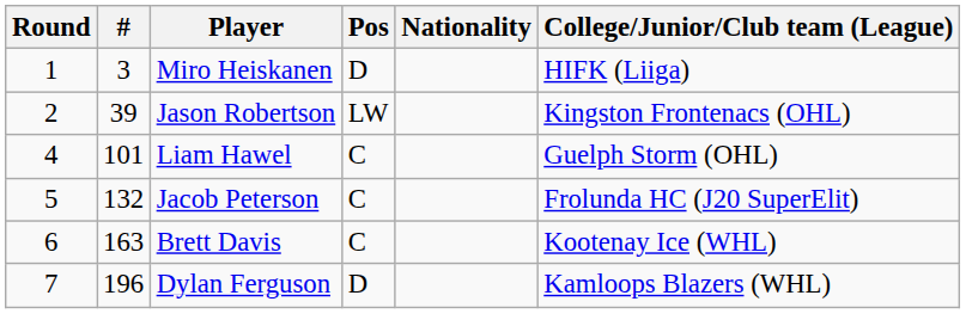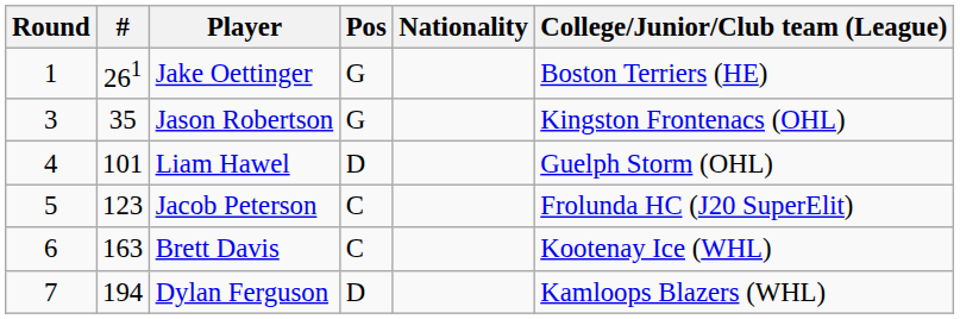- row: 1 | 3 | Miro Heiskanen | D | HIFK (Liiga)
+ row: 1 | 261 | Jake Oettinger | G | Boston Terriers (HE)
Jason Robertson | Round: 2 -> 3
Jason Robertson | #: 39 -> 35
Jason Robertson | Pos: LW -> G
Liam Hawel | Pos: C -> D
Jacob Peterson | #: 132 -> 123
Dylan Ferguson | #: 196 -> 194
